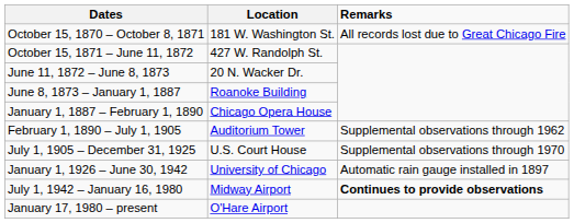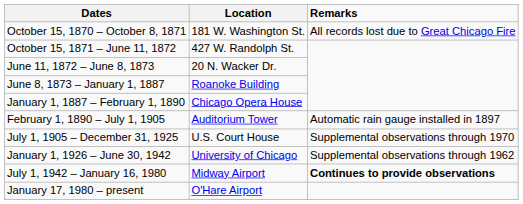February 1, 1890 – July 1, 1905 | Remarks: Supplemental observations through 1962 -> Automatic rain gauge installed in 1897
January 1, 1926 – June 30, 1942 | Remarks: Automatic rain gauge installed in 1897 -> Supplemental observations through 1962
